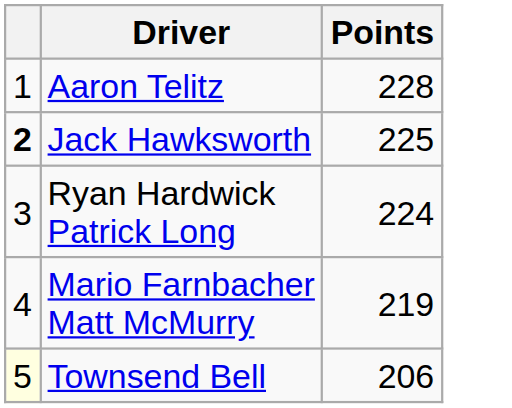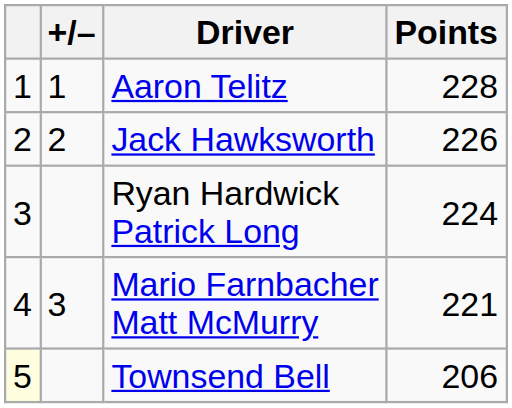+ column: +/– | 1 | 2 | 3
Jack Hawksworth | column 1: bold -> normal
Jack Hawksworth | Points: 225 -> 226
Mario Farnbacher Matt McMurry | Points: 219 -> 221
